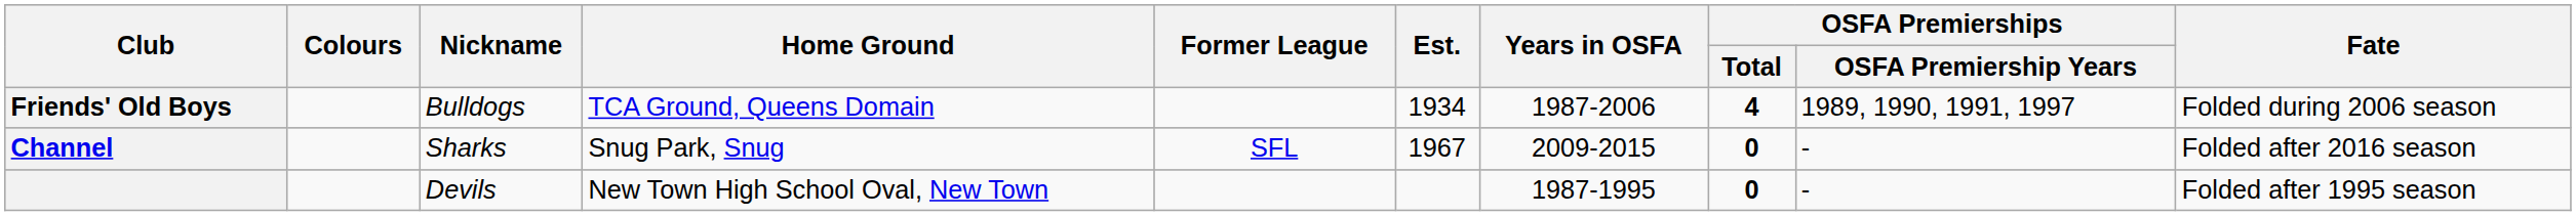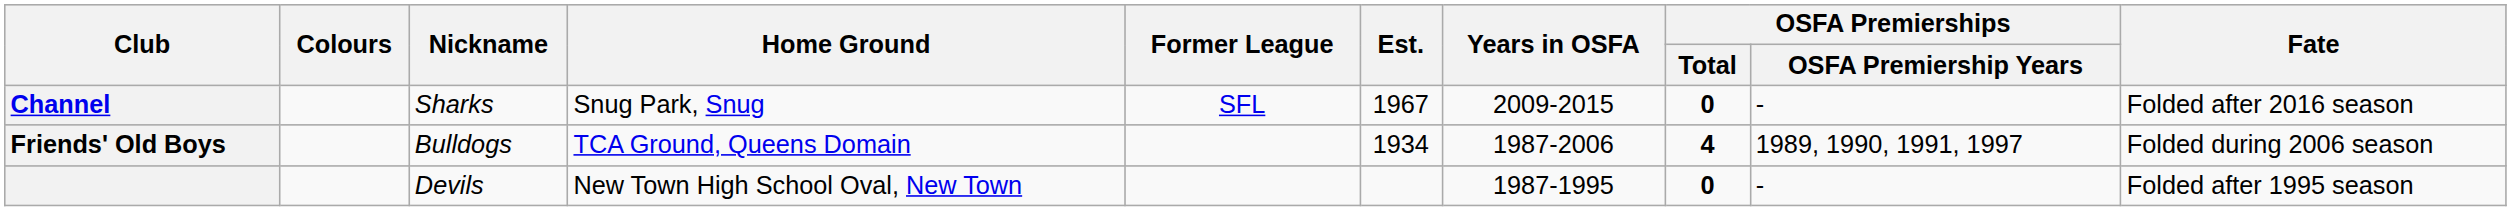rows swapped: Channel <-> Friends' Old Boys
